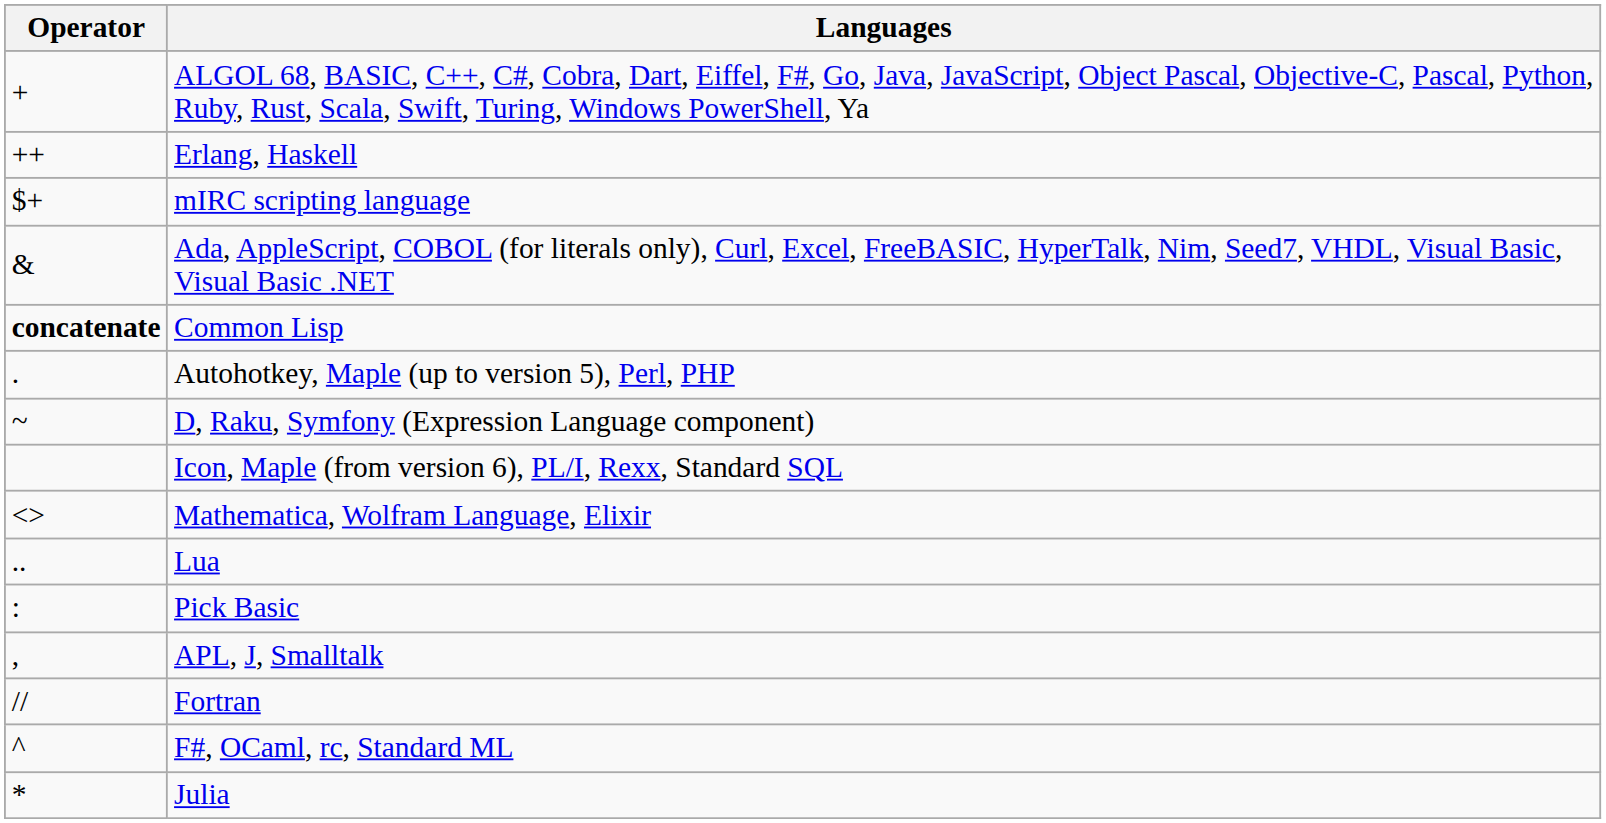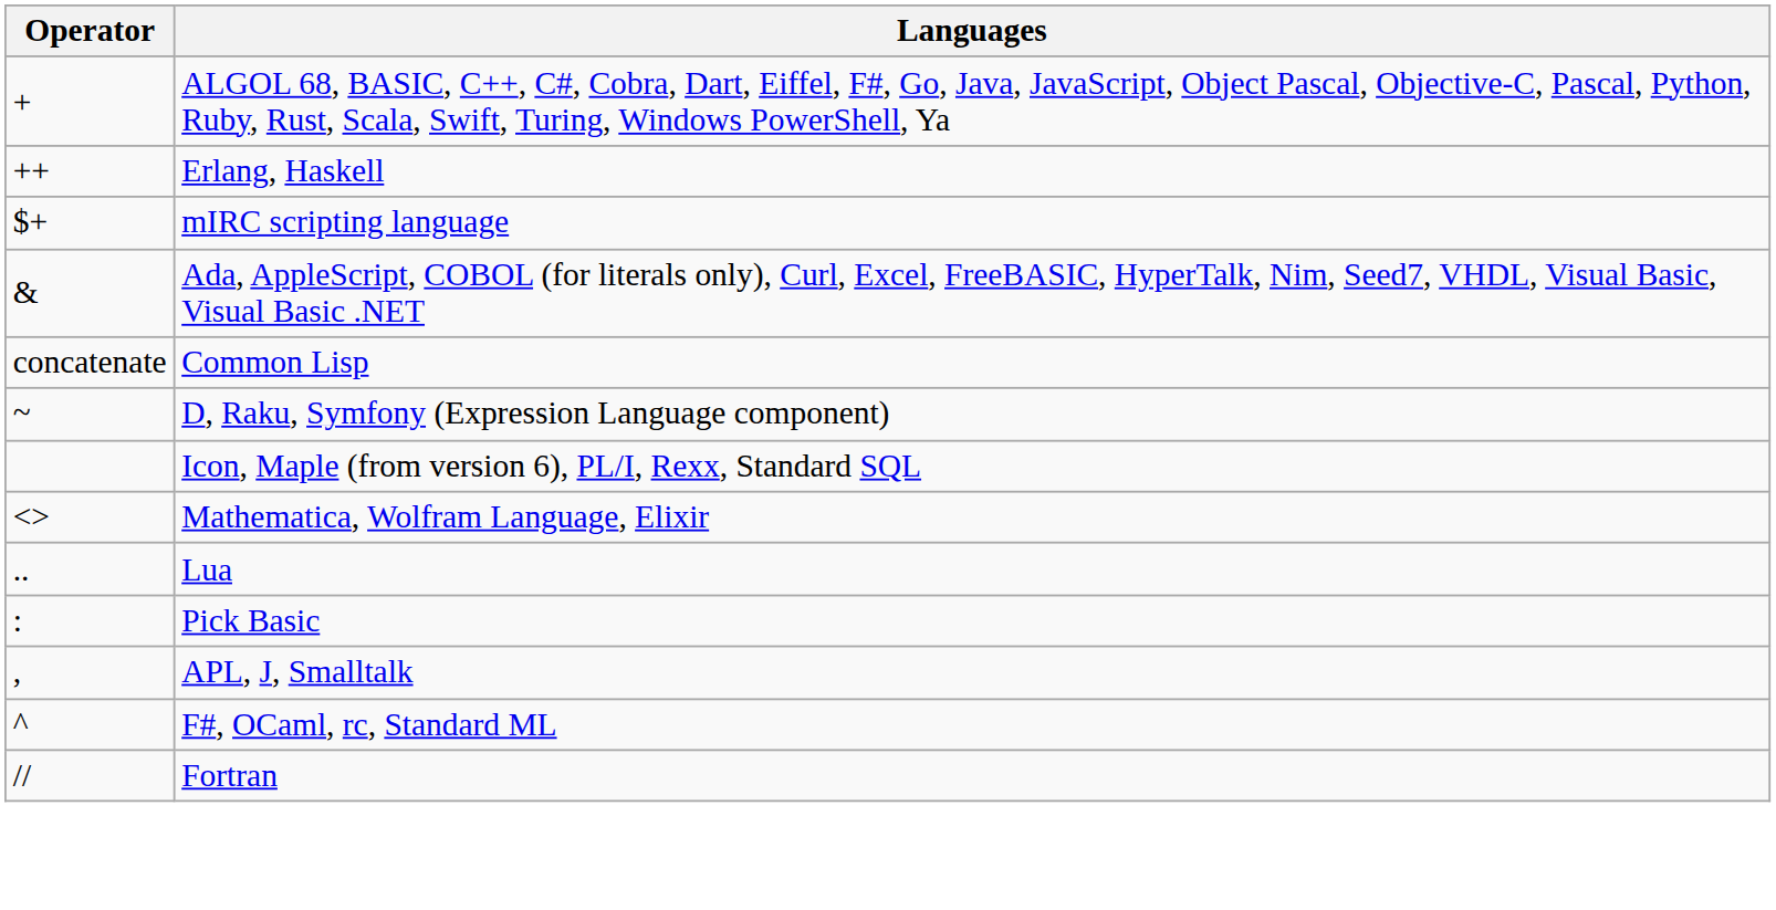Common Lisp | Operator: bold -> normal
- row: . | Autohotkey, Maple (up to version 5), Perl, PHP
rows swapped: F#, OCaml, rc, Standard ML <-> Fortran
- row: * | Julia
